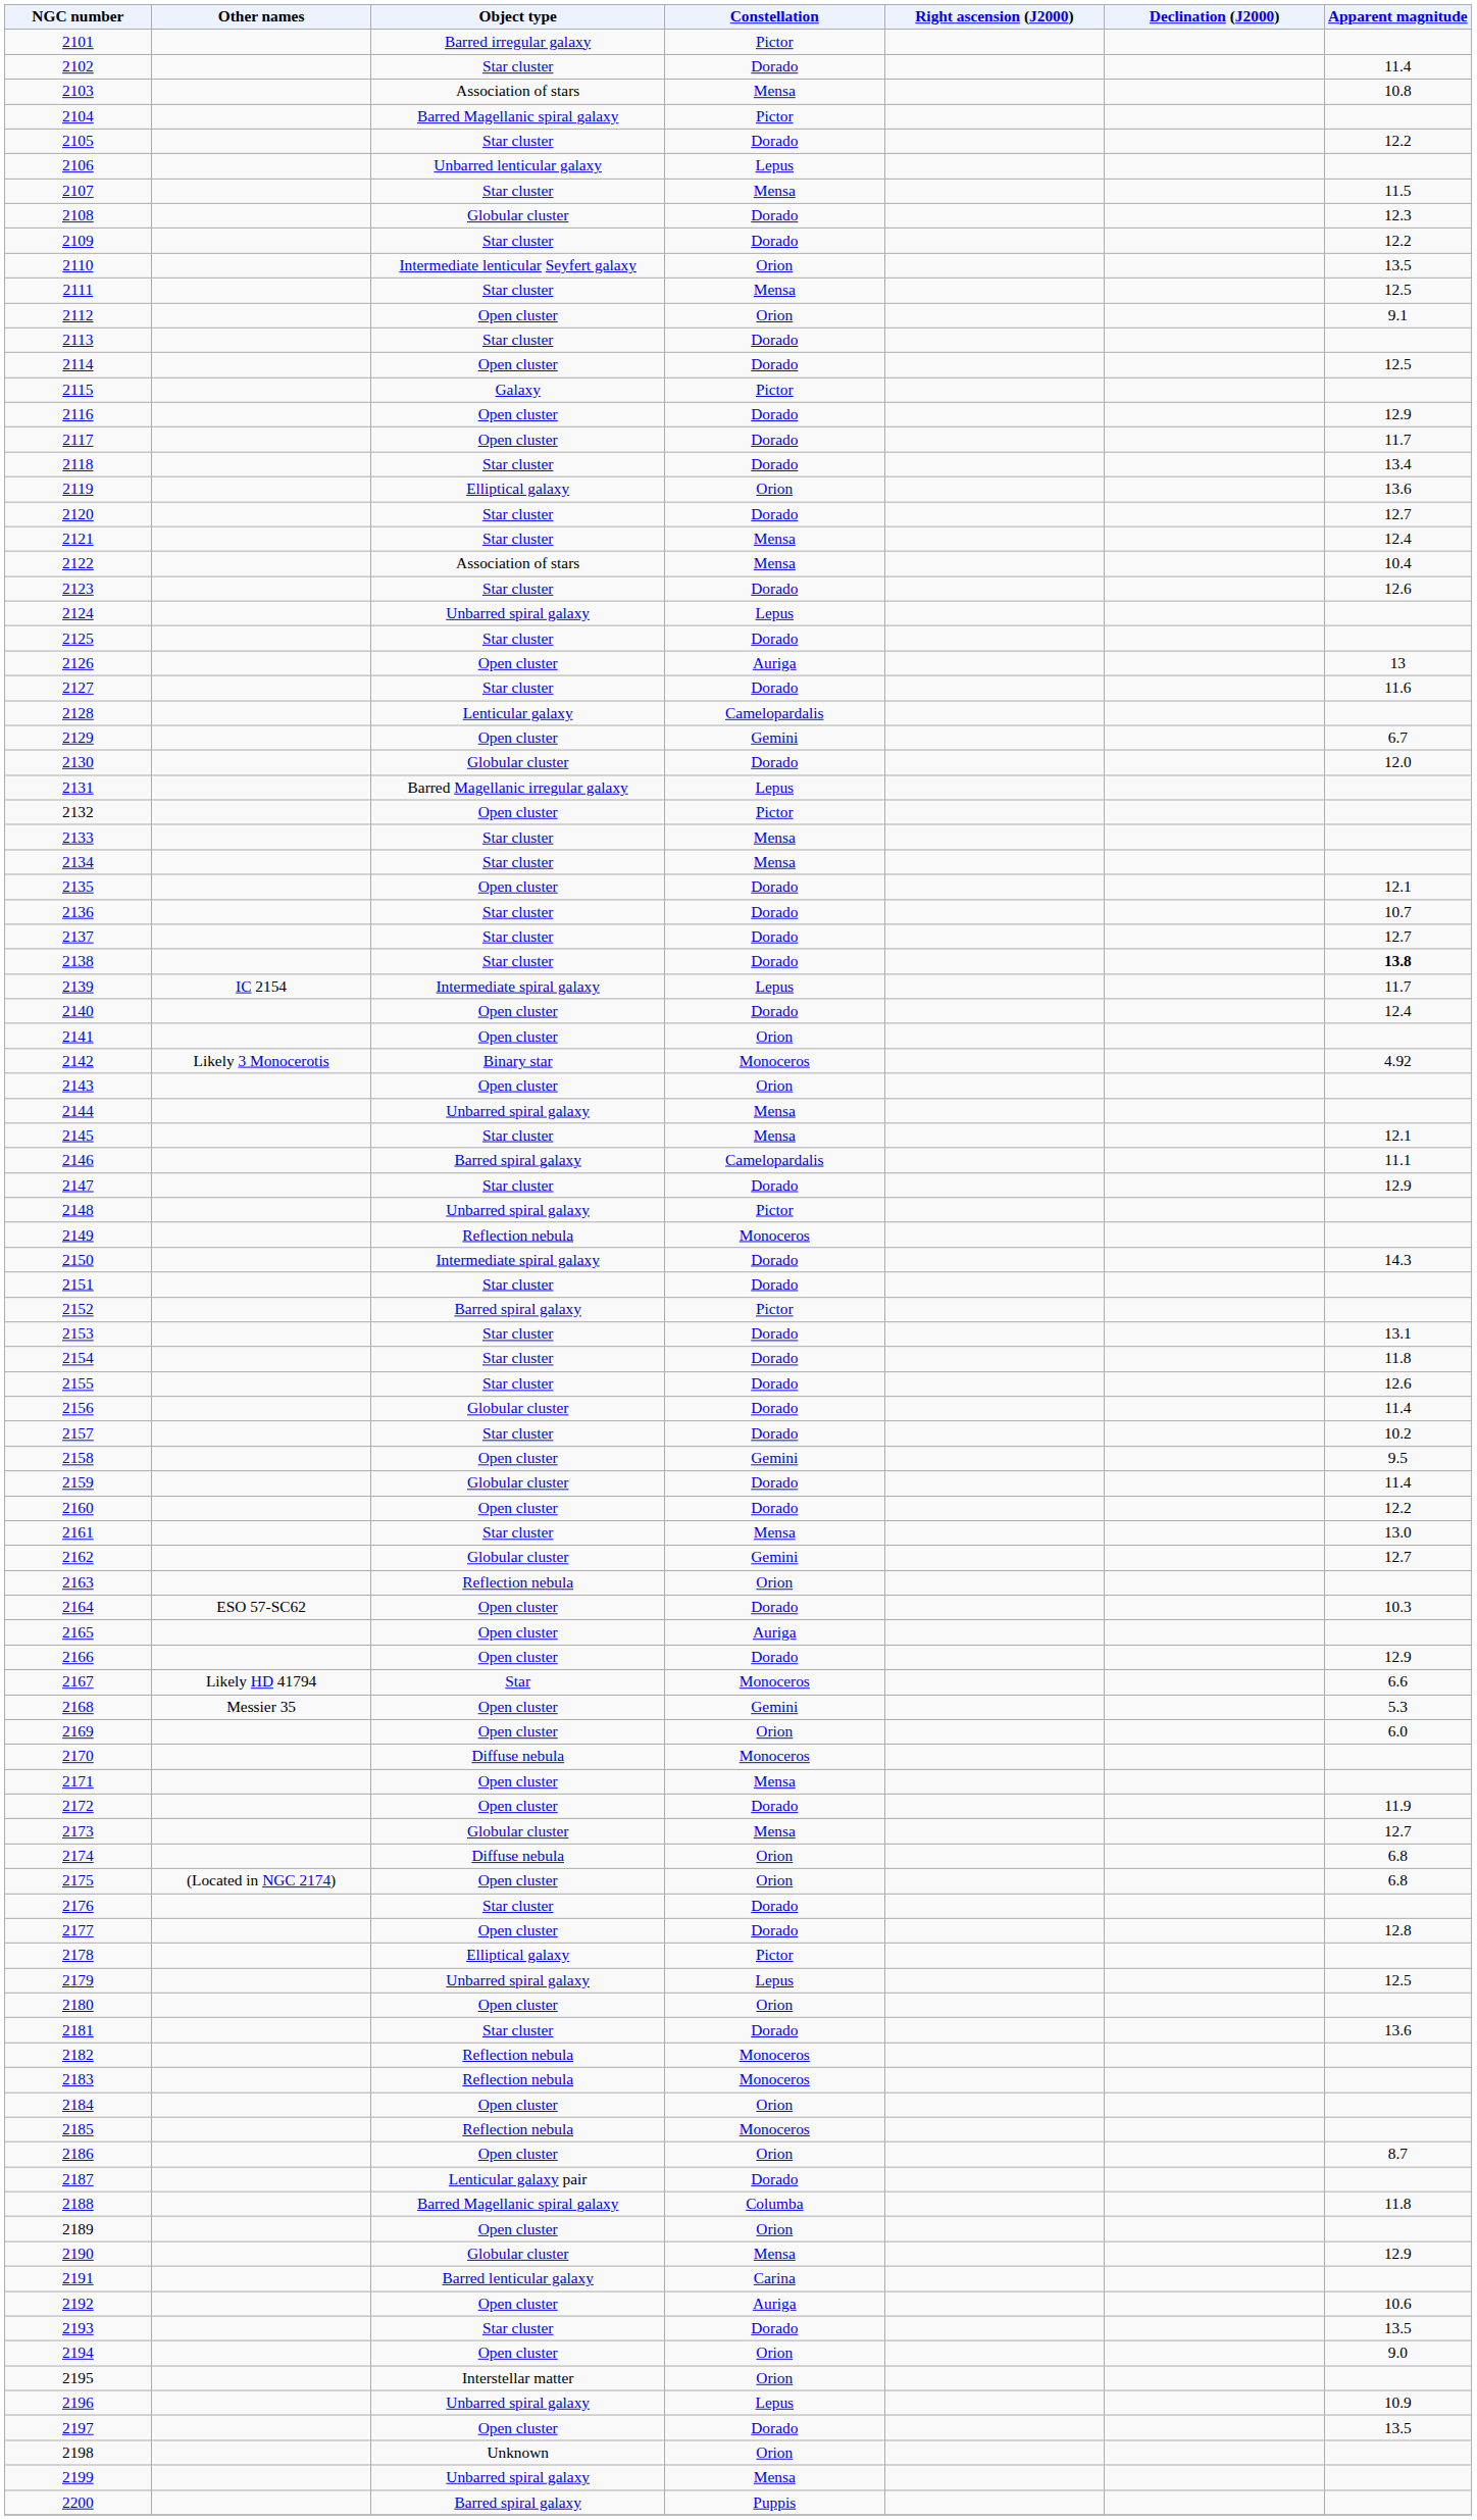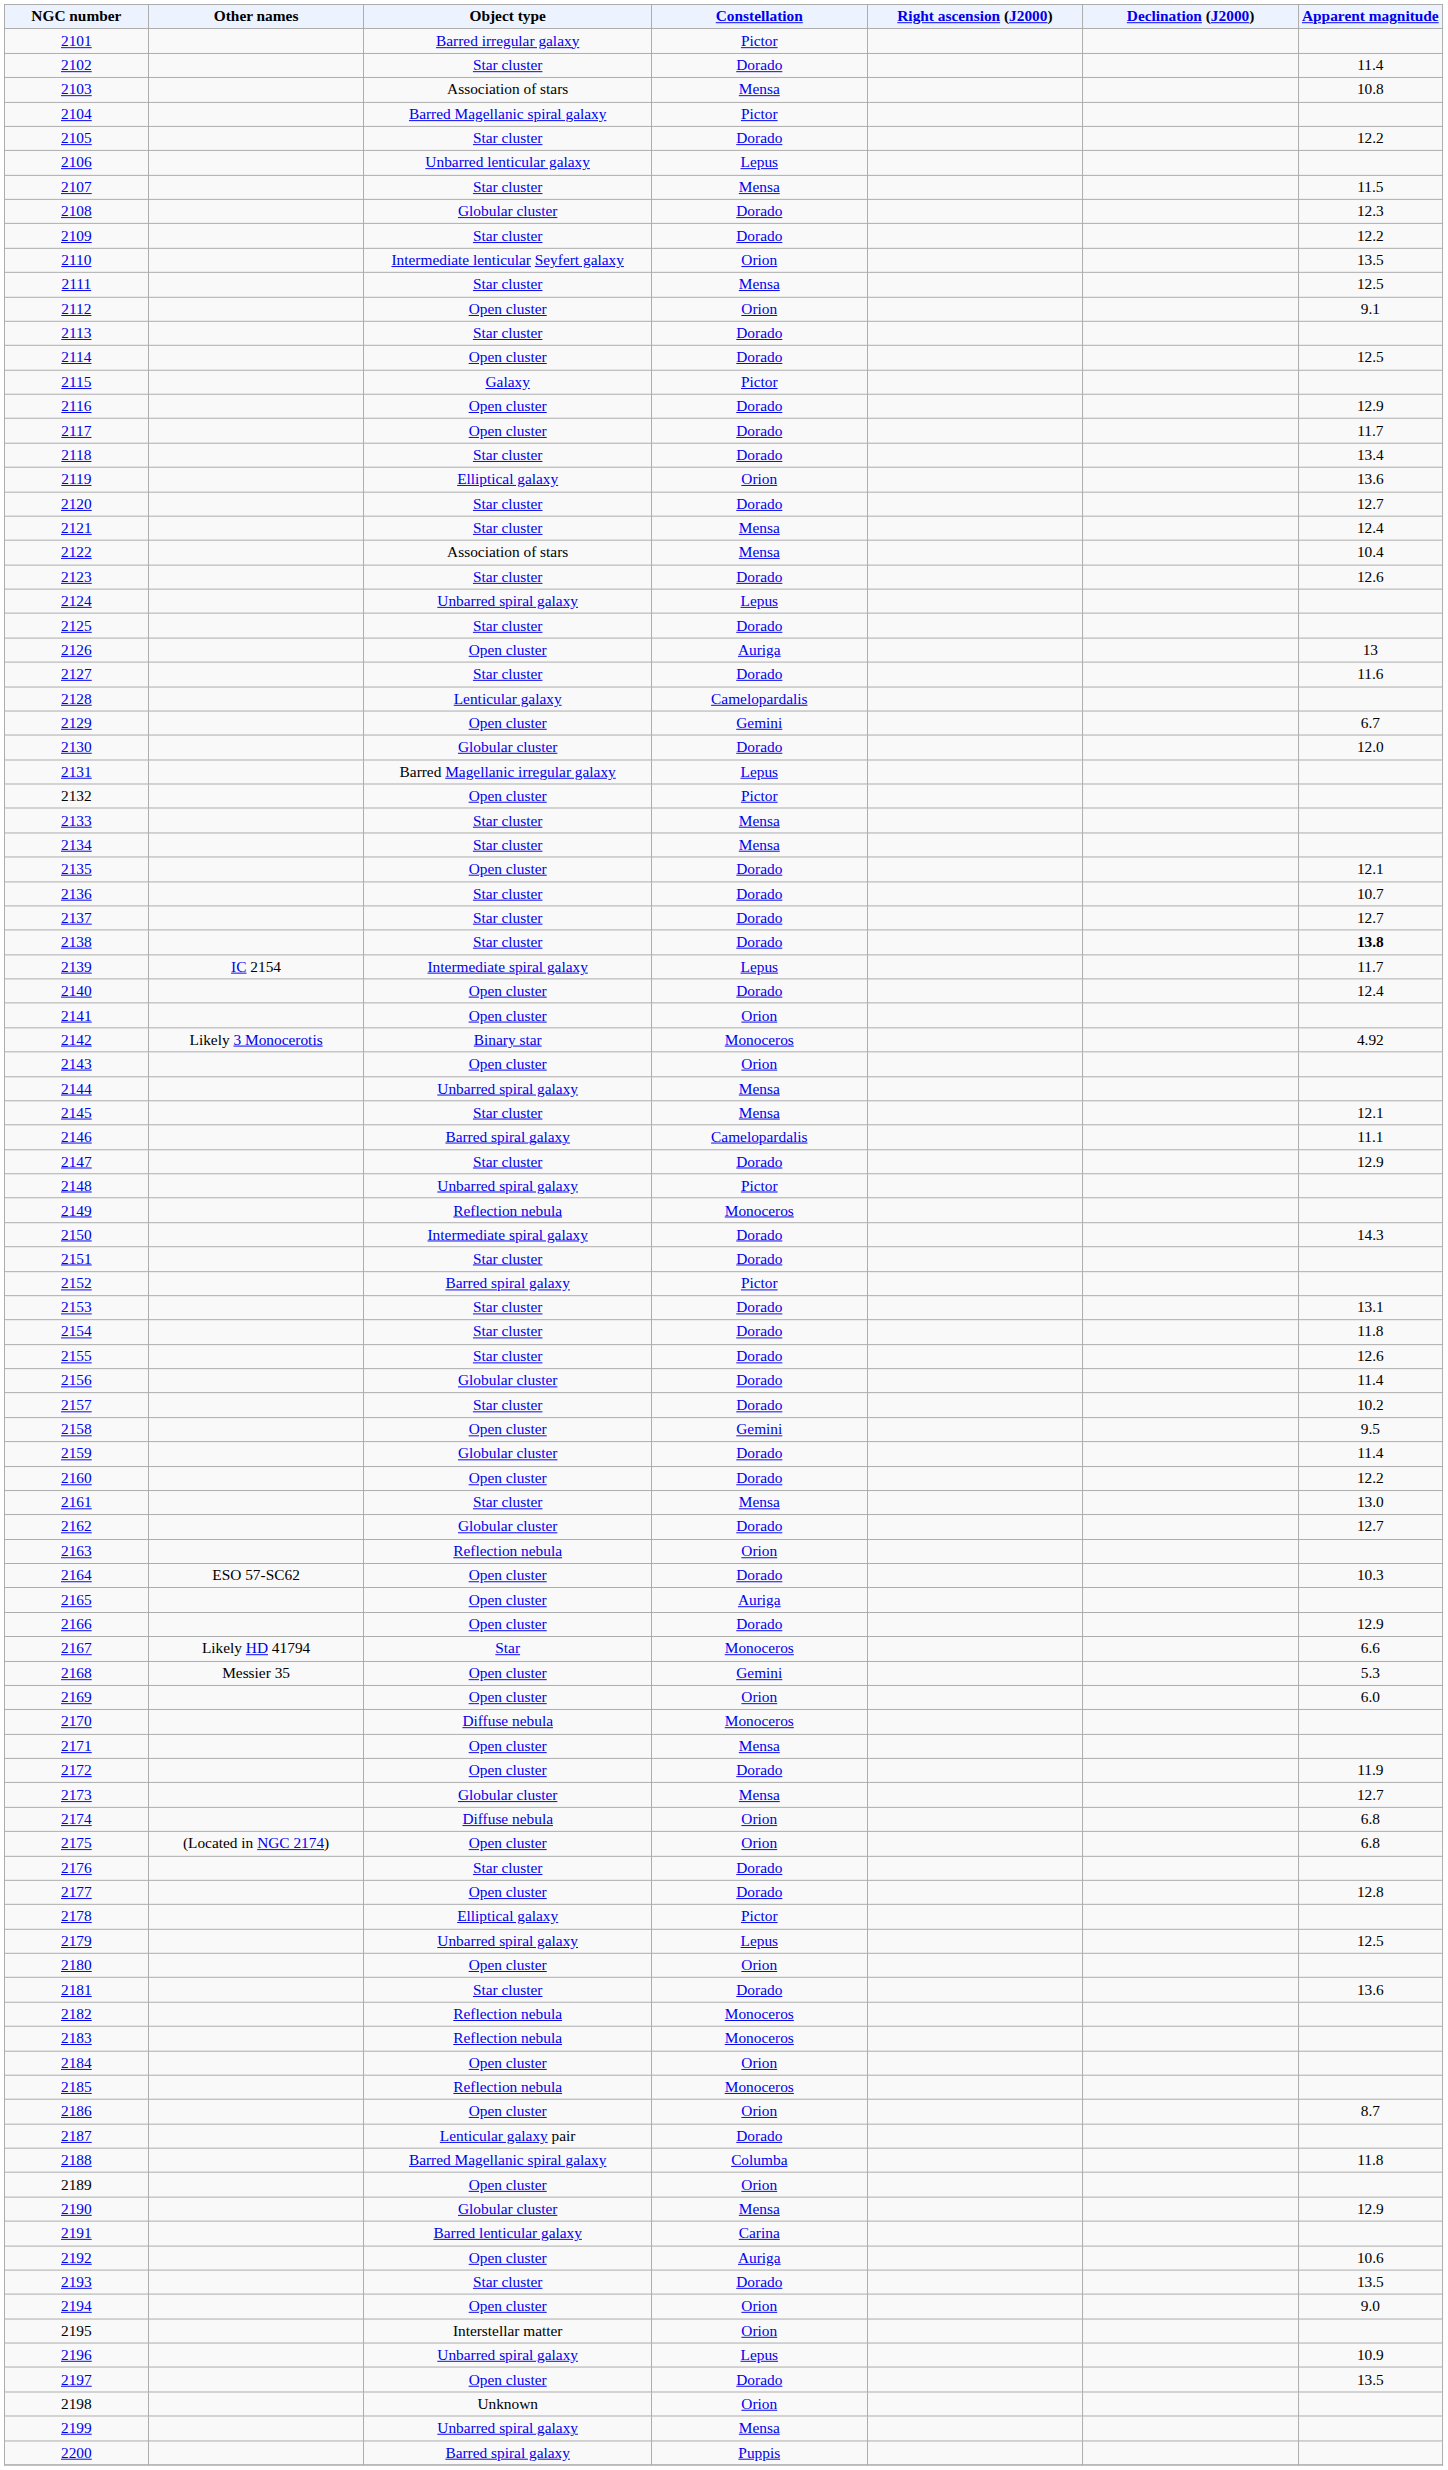2162 | Constellation: Gemini -> Dorado
